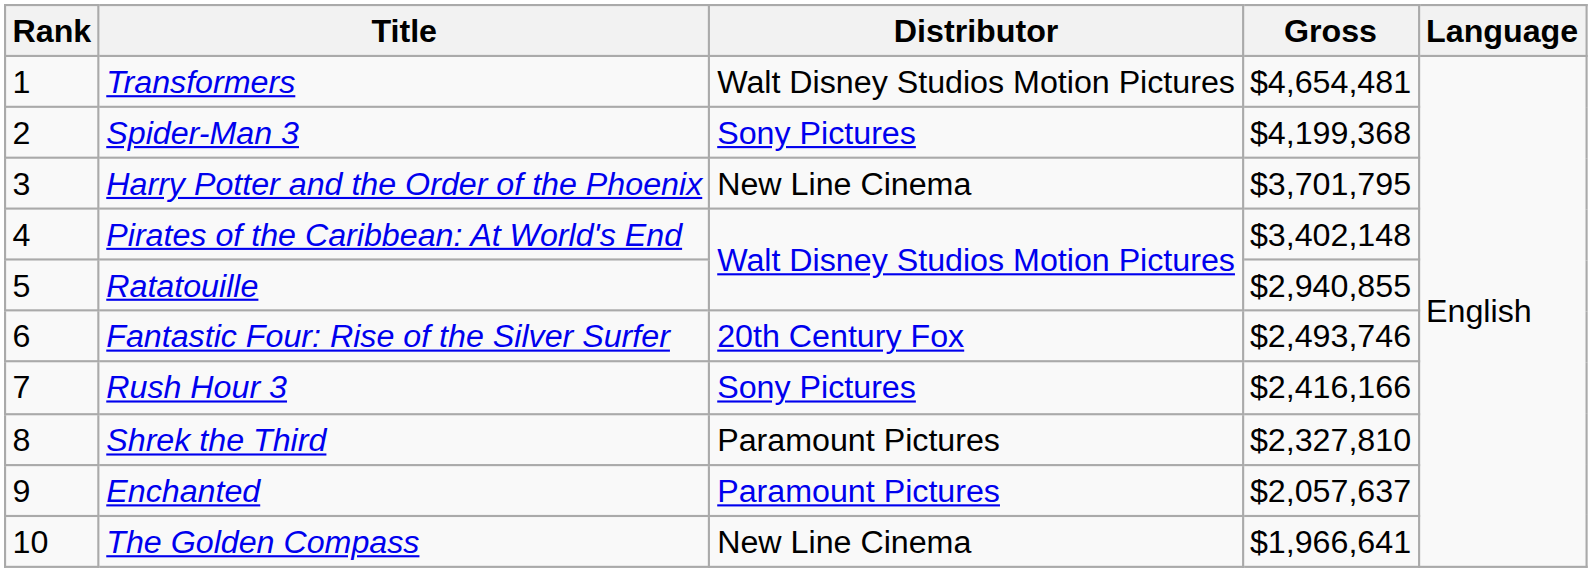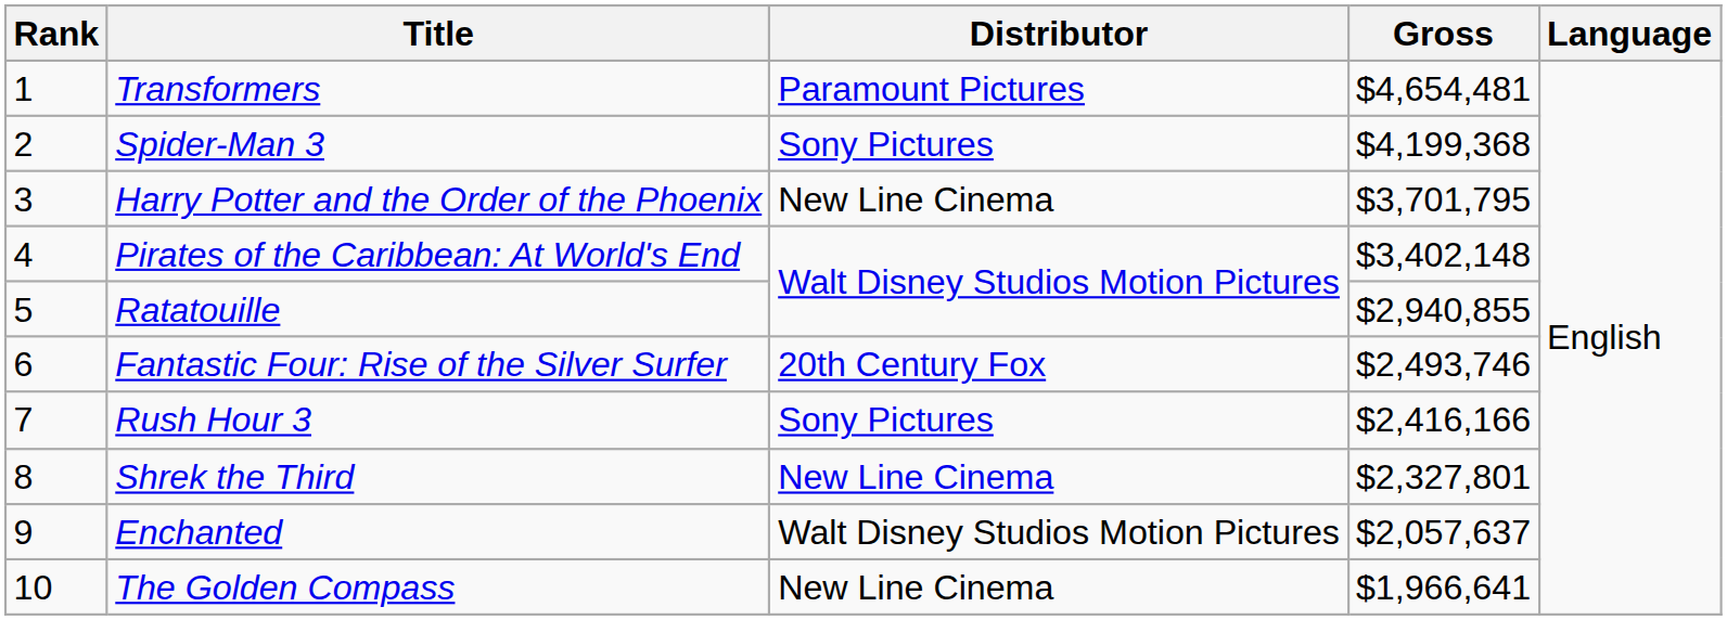Transformers | Distributor: Walt Disney Studios Motion Pictures -> Paramount Pictures
Shrek the Third | Distributor: Paramount Pictures -> New Line Cinema
Shrek the Third | Gross: $2,327,810 -> $2,327,801
Enchanted | Distributor: Paramount Pictures -> Walt Disney Studios Motion Pictures
